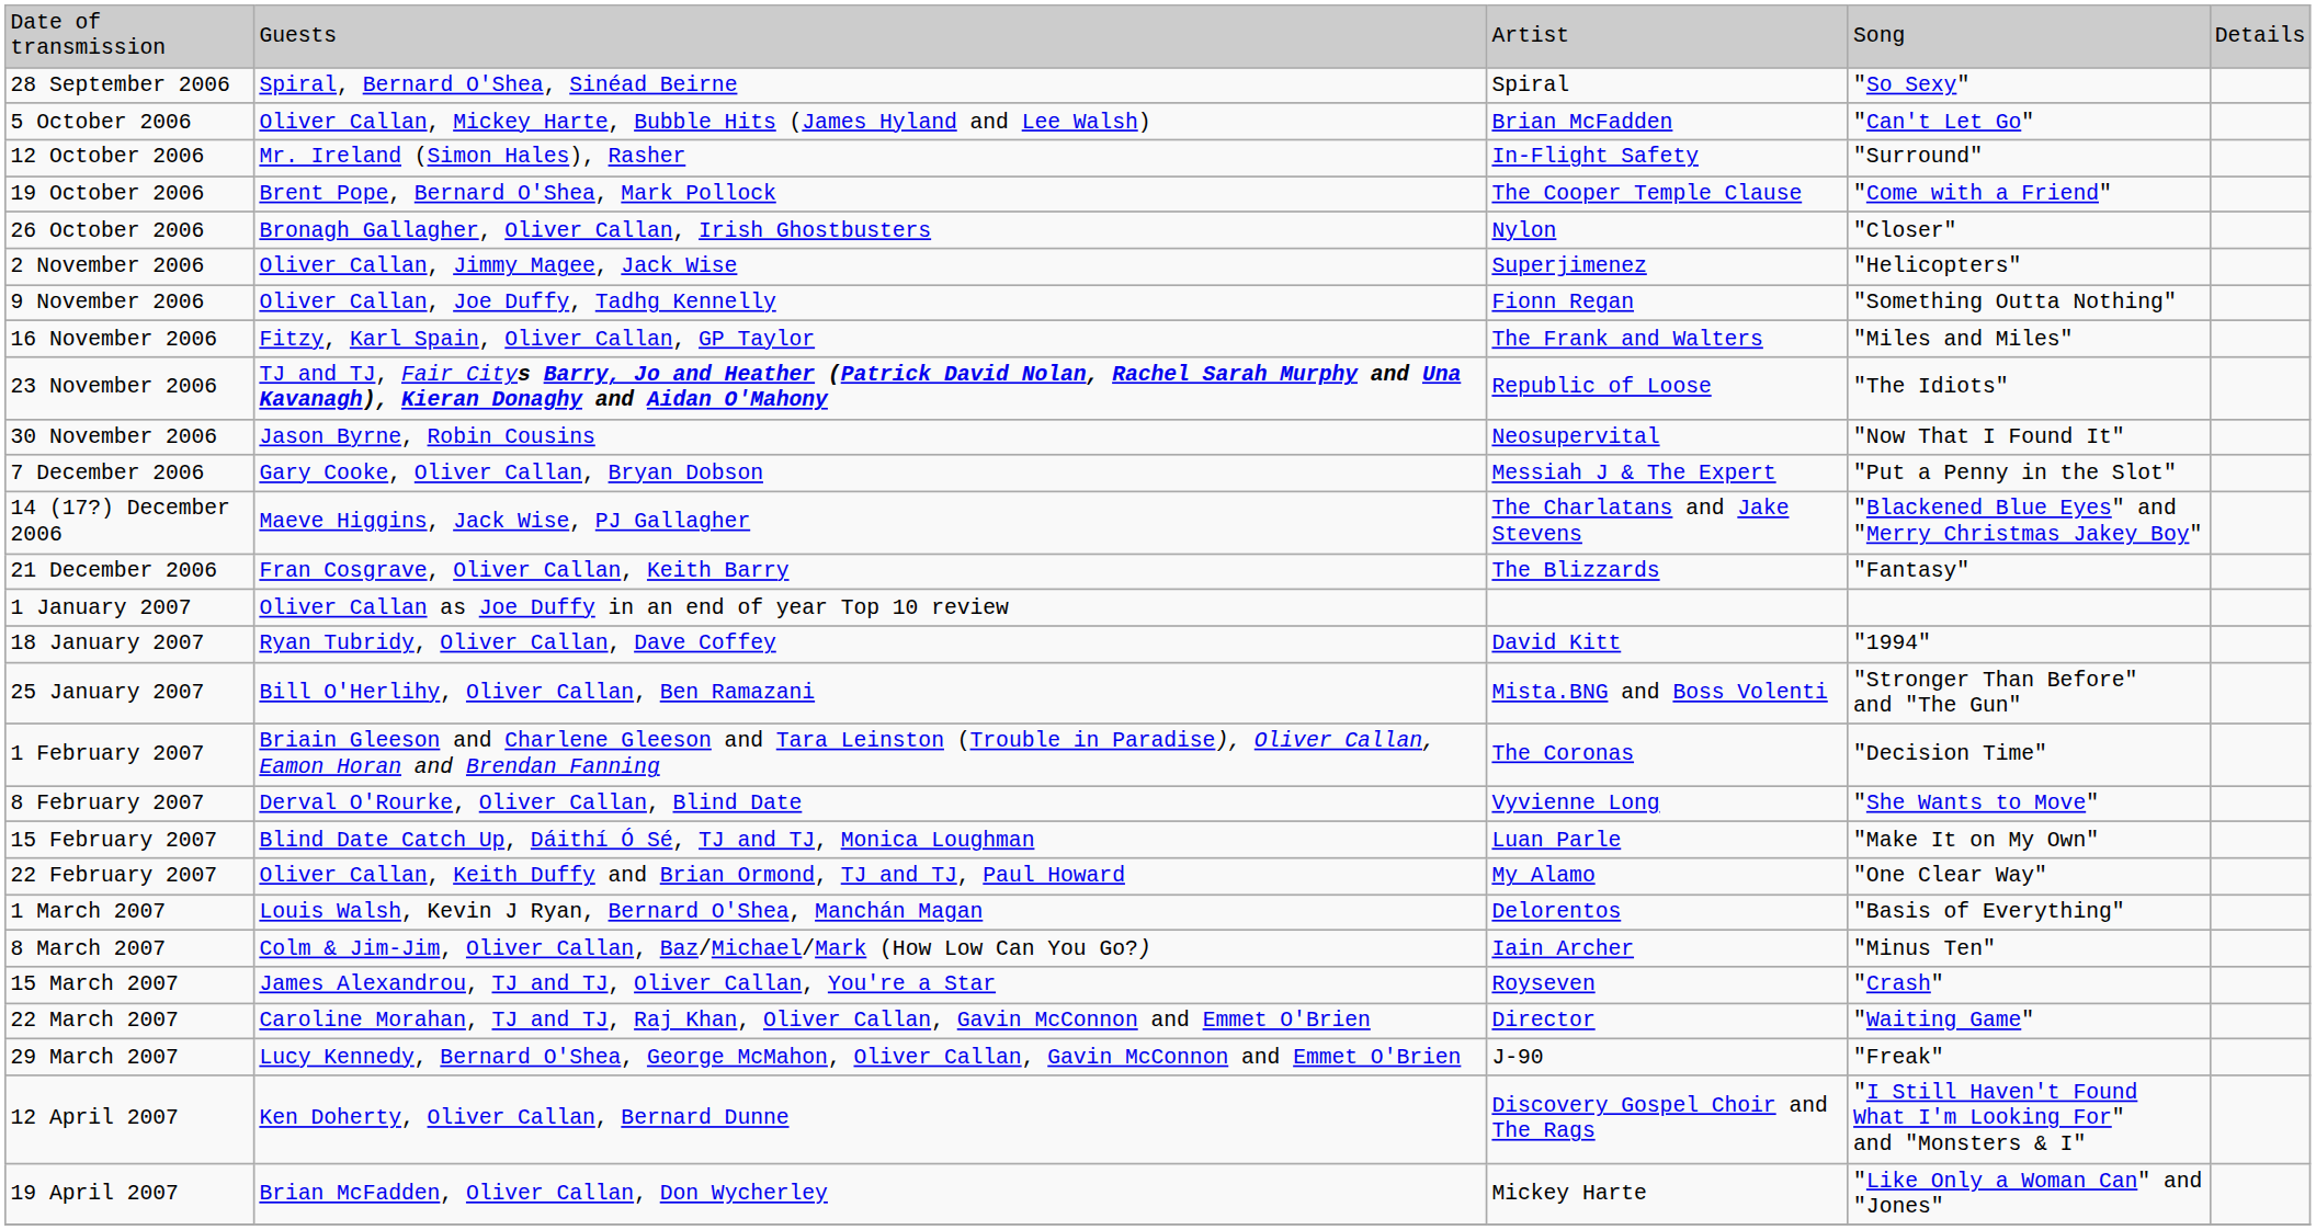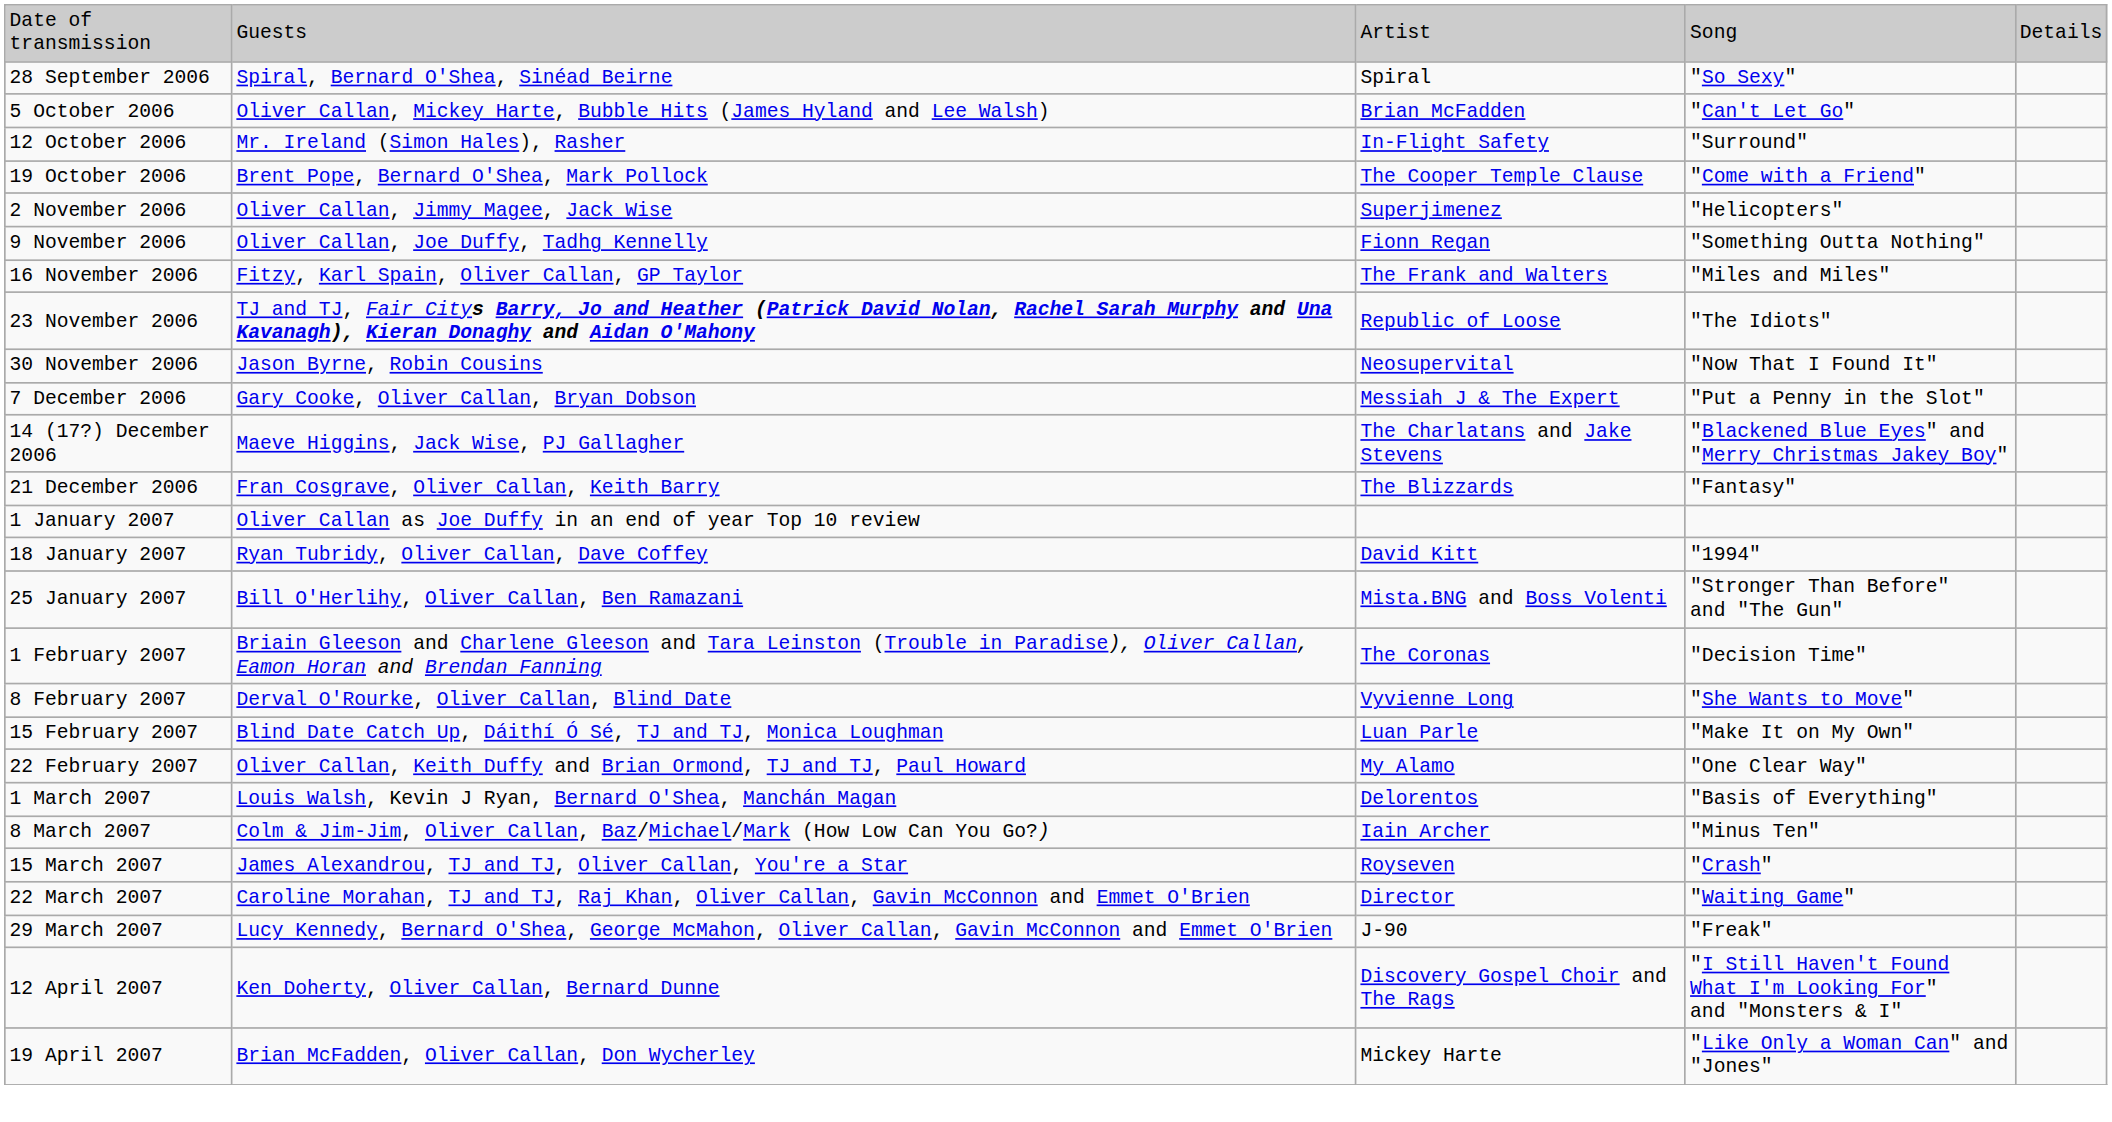- row: 26 October 2006 | Bronagh Gallagher, Oliver Callan, Irish Ghostbusters | Nylon | "Closer"
